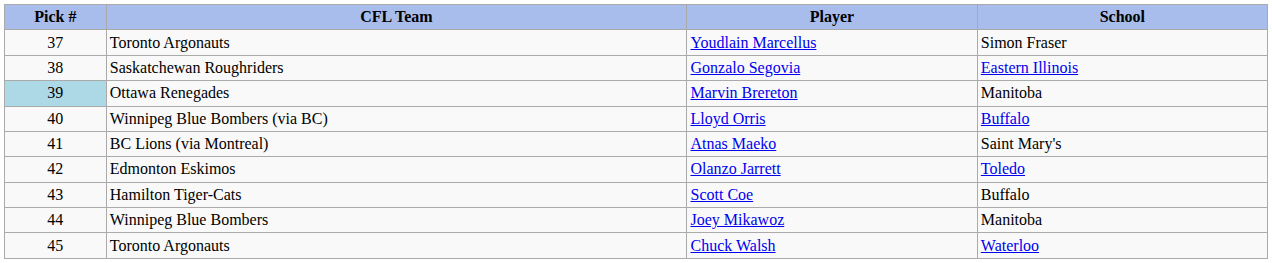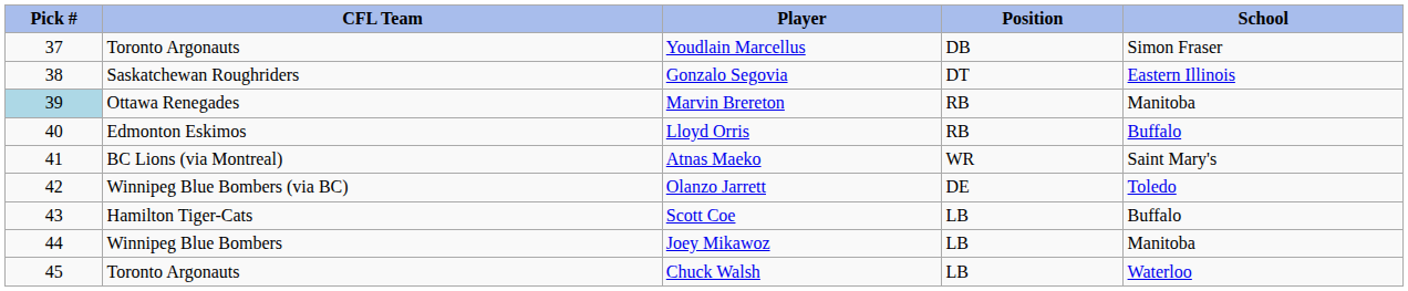+ column: Position | DB | DT | RB | RB | WR | DE | LB | LB | LB
Lloyd Orris | CFL Team: Winnipeg Blue Bombers (via BC) -> Edmonton Eskimos
Olanzo Jarrett | CFL Team: Edmonton Eskimos -> Winnipeg Blue Bombers (via BC)
